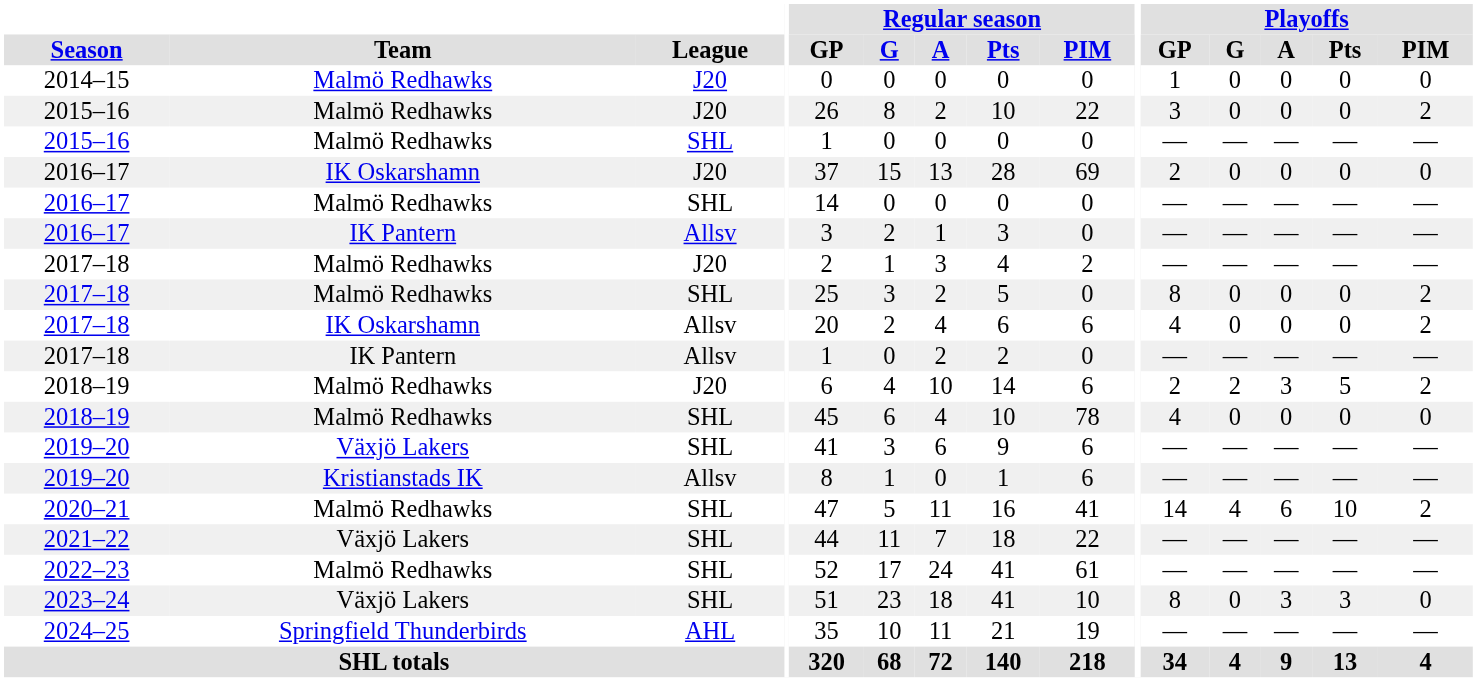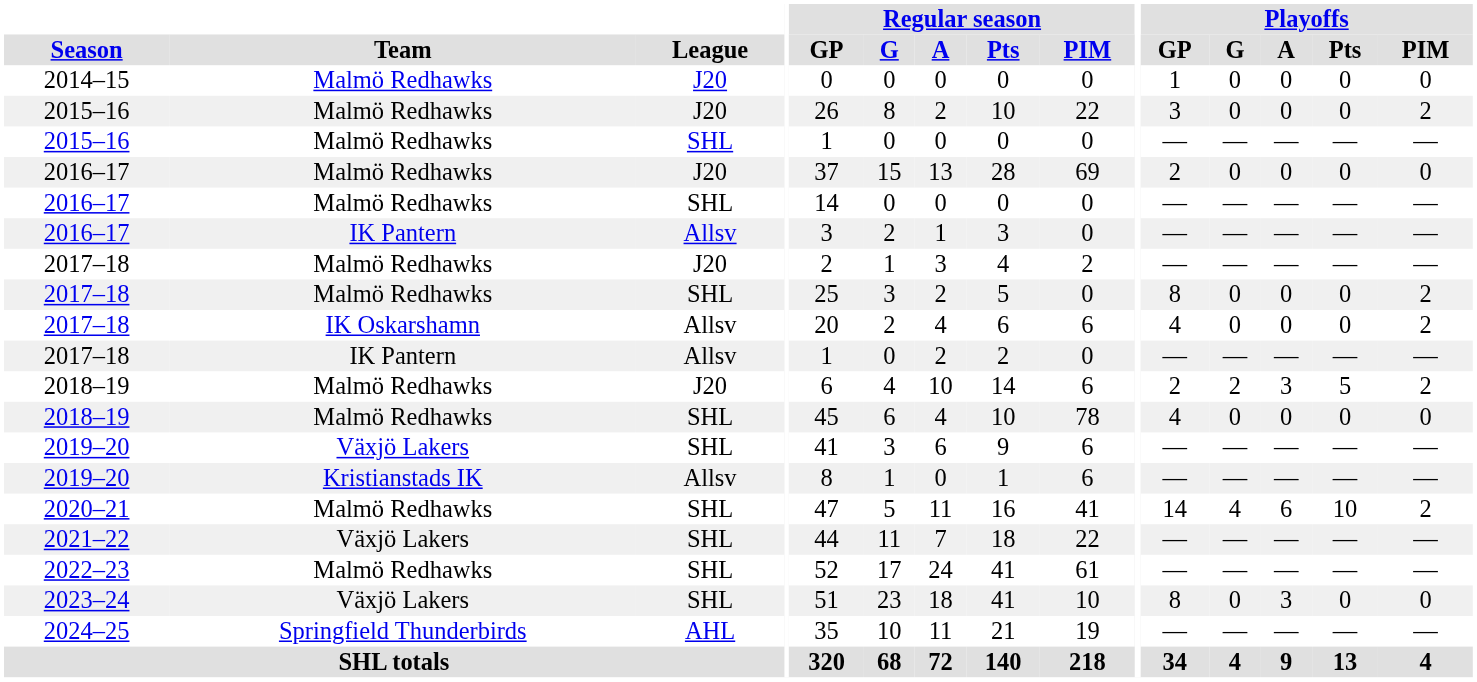2016–17 / J20 | Team: IK Oskarshamn -> Malmö Redhawks
2023–24 | Playoffs / Pts: 3 -> 0
